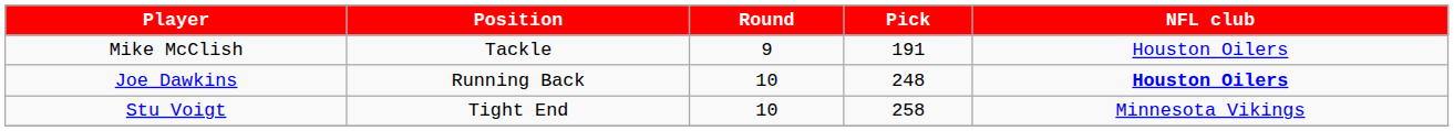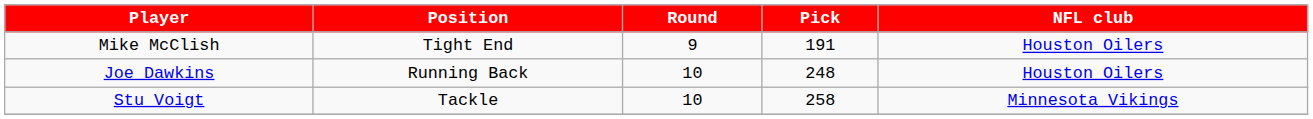Mike McClish | Position: Tackle -> Tight End
Joe Dawkins | NFL club: bold -> normal
Stu Voigt | Position: Tight End -> Tackle
